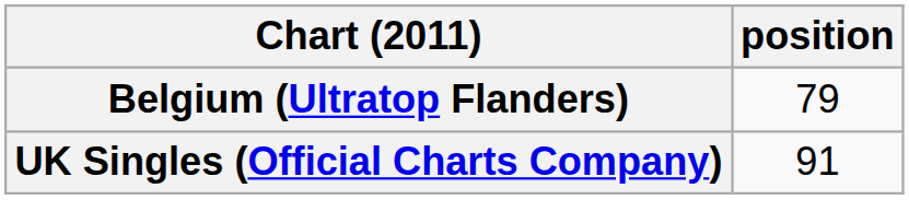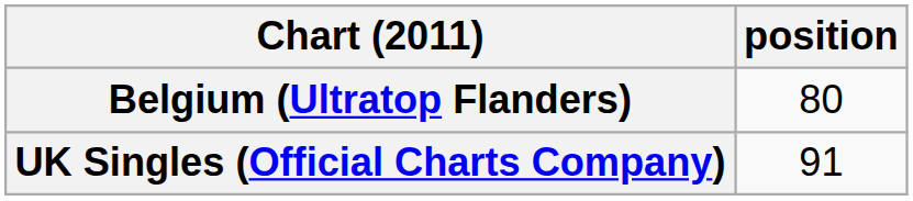Belgium (Ultratop Flanders) | position: 79 -> 80
